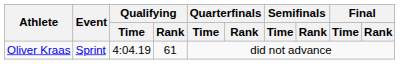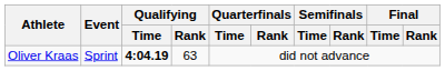Oliver Kraas | Qualifying / Time: normal -> bold
Oliver Kraas | Qualifying / Rank: 61 -> 63
